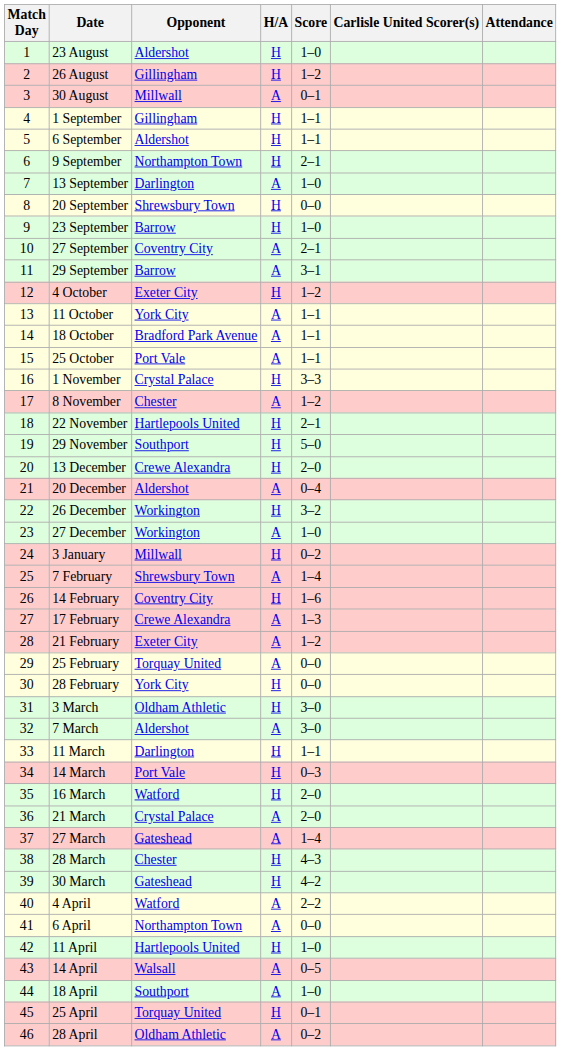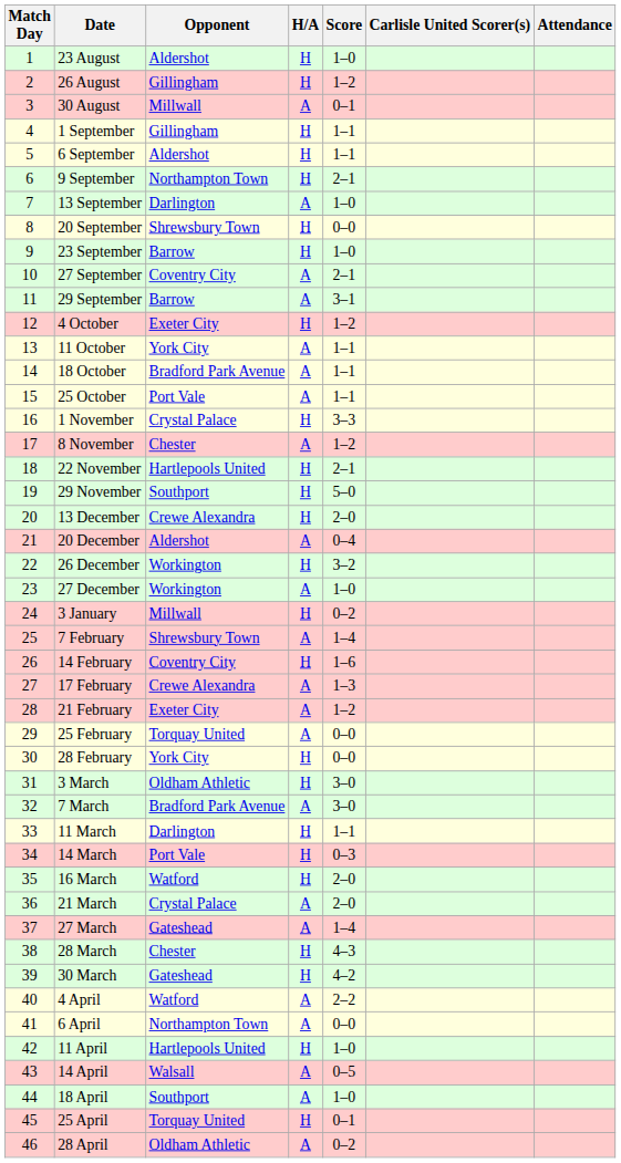7 March | Opponent: Aldershot -> Bradford Park Avenue
